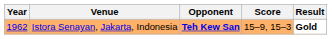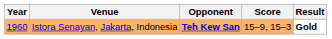Istora Senayan, Jakarta, Indonesia | Year: 1962 -> 1960
